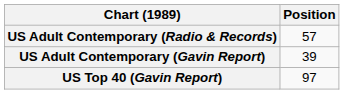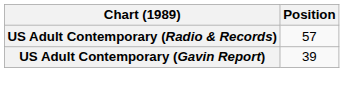- row: US Top 40 (Gavin Report) | 97
